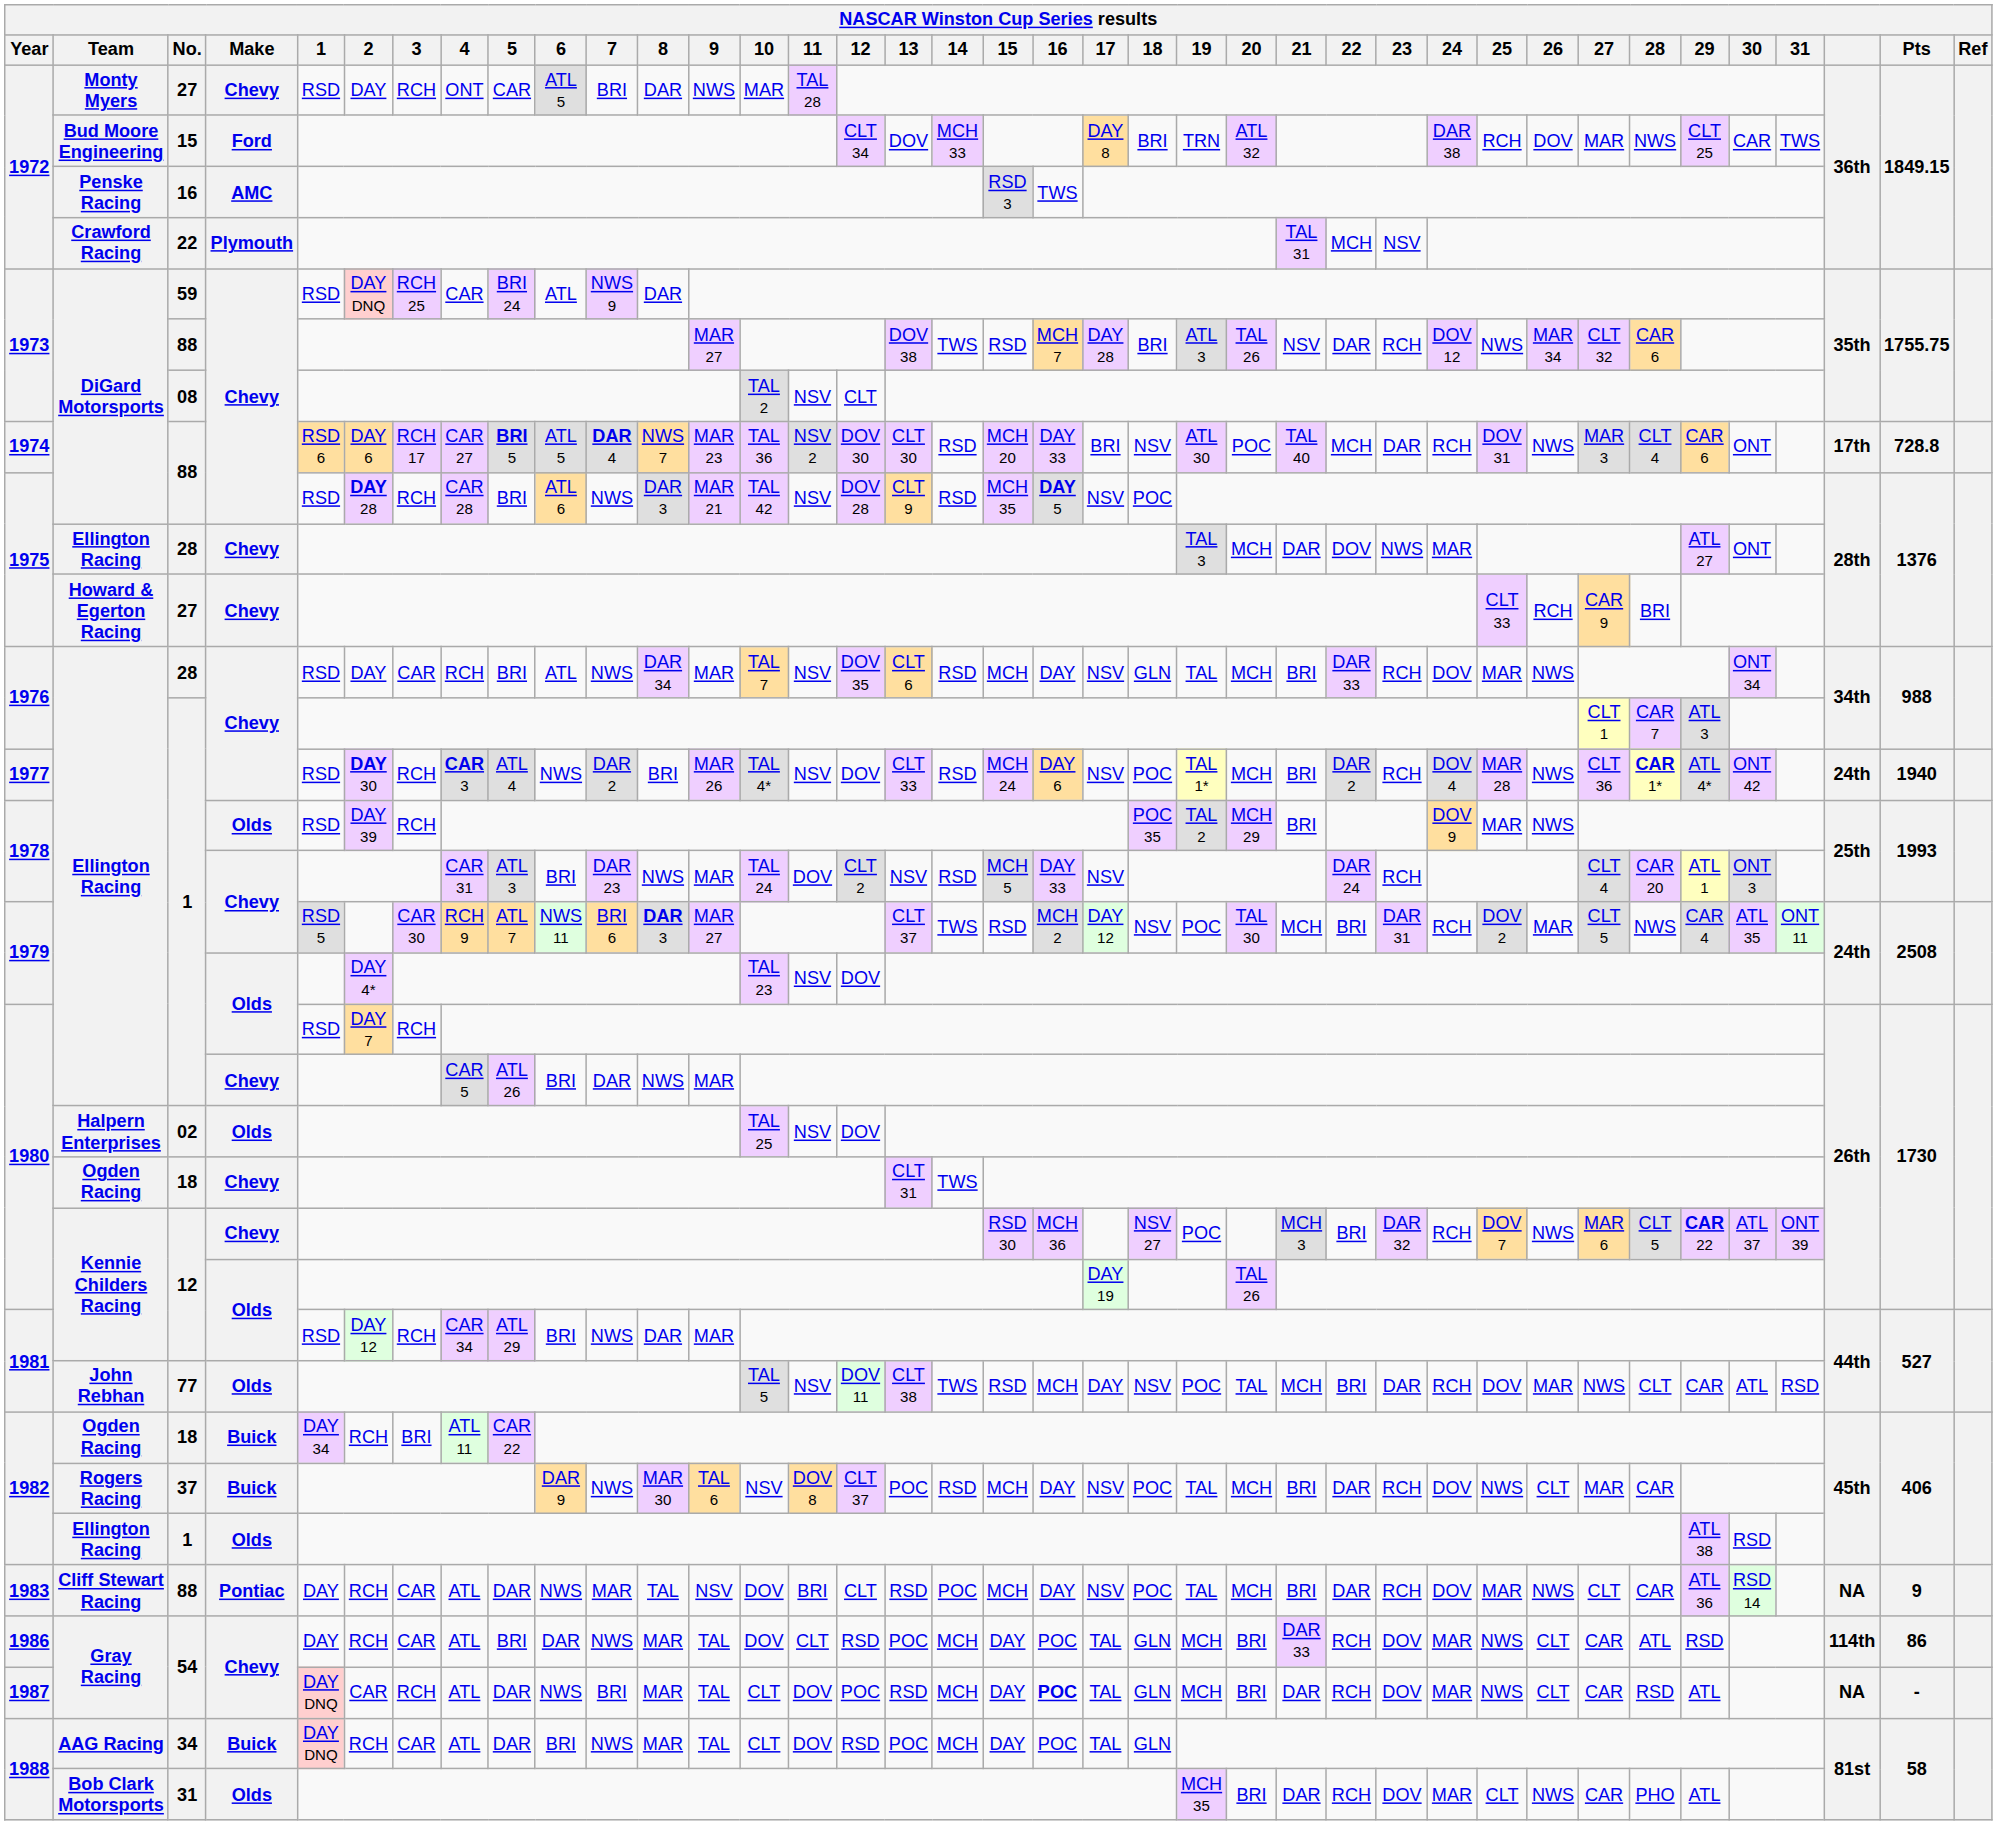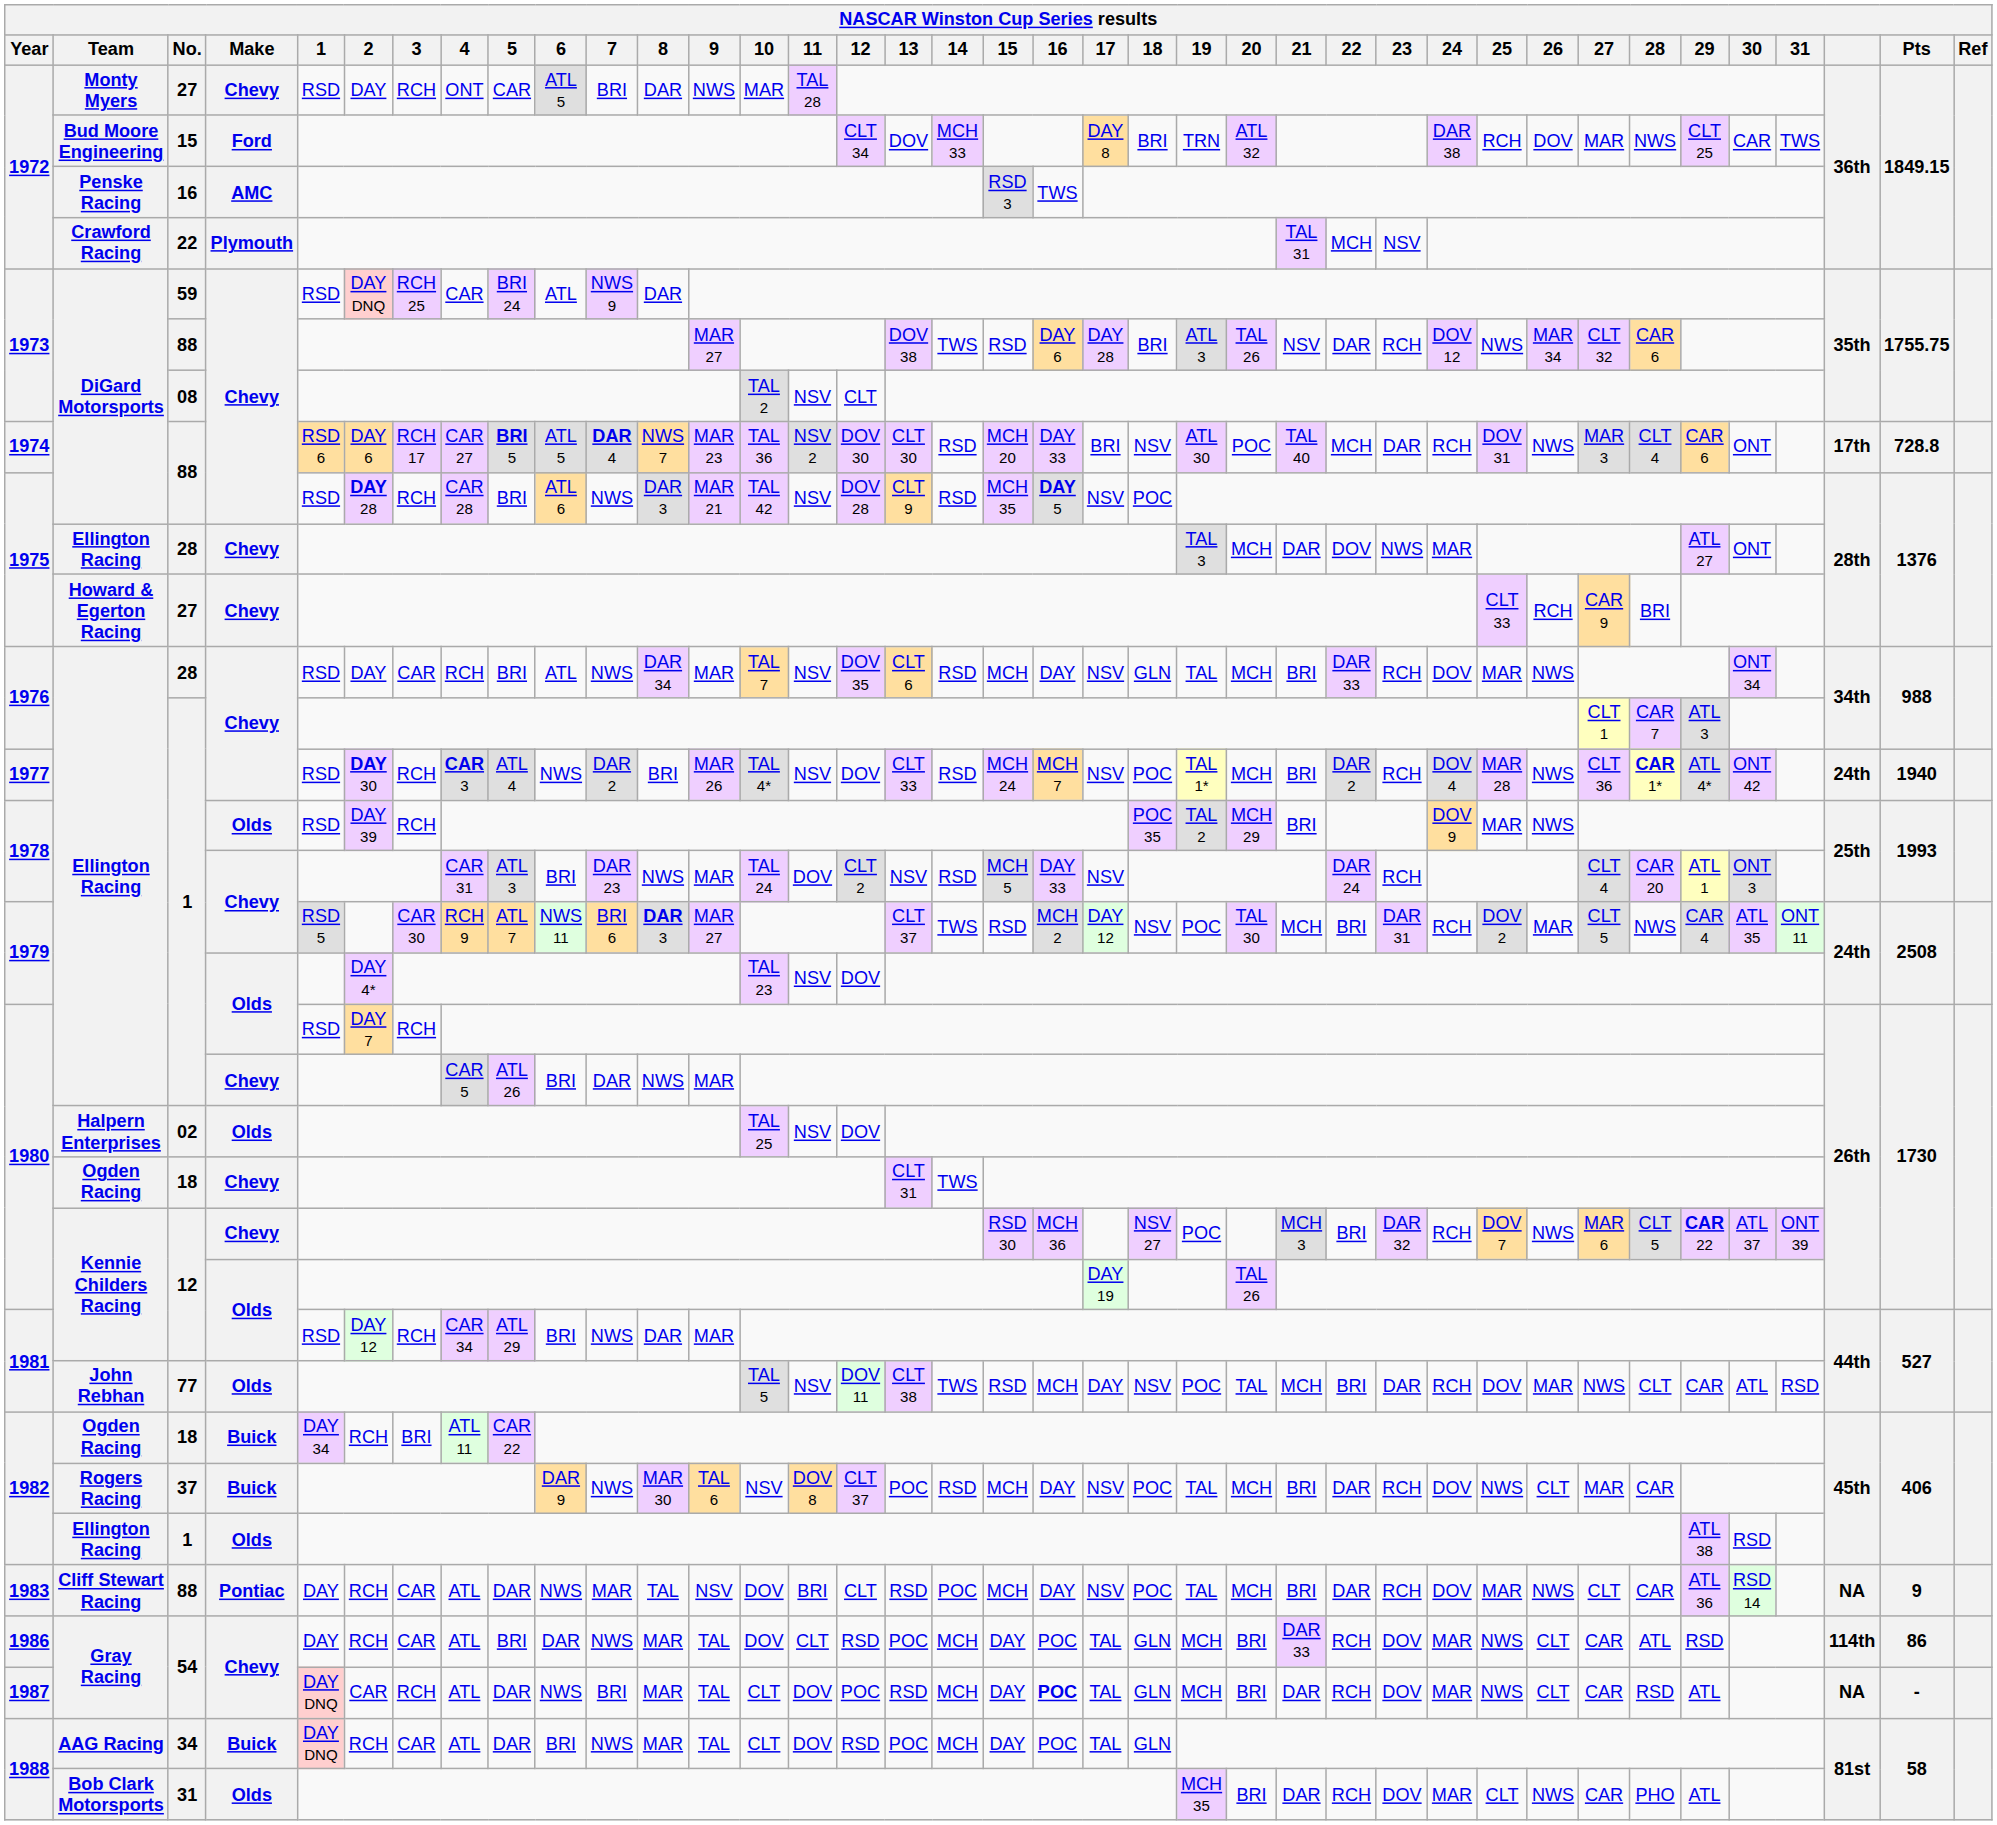1973 / 88 | 16: MCH 7 -> DAY 6
1977 / 1 | 16: DAY 6 -> MCH 7
